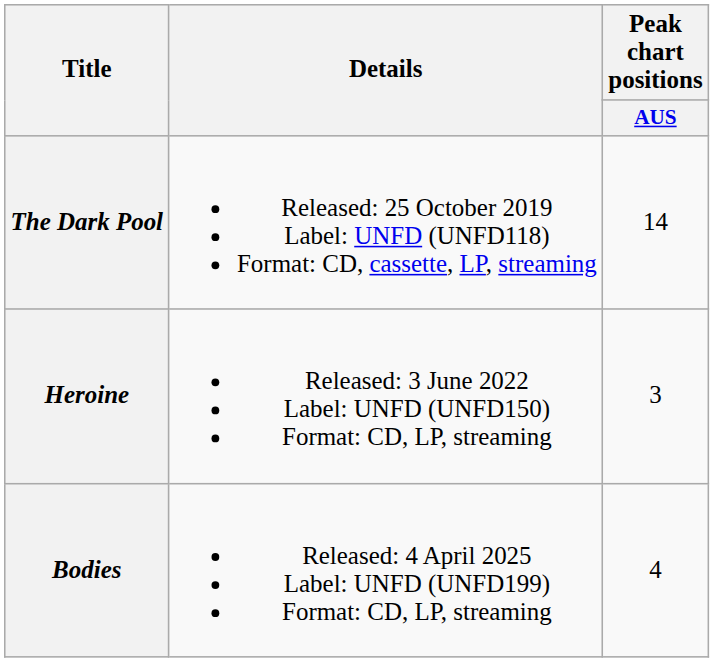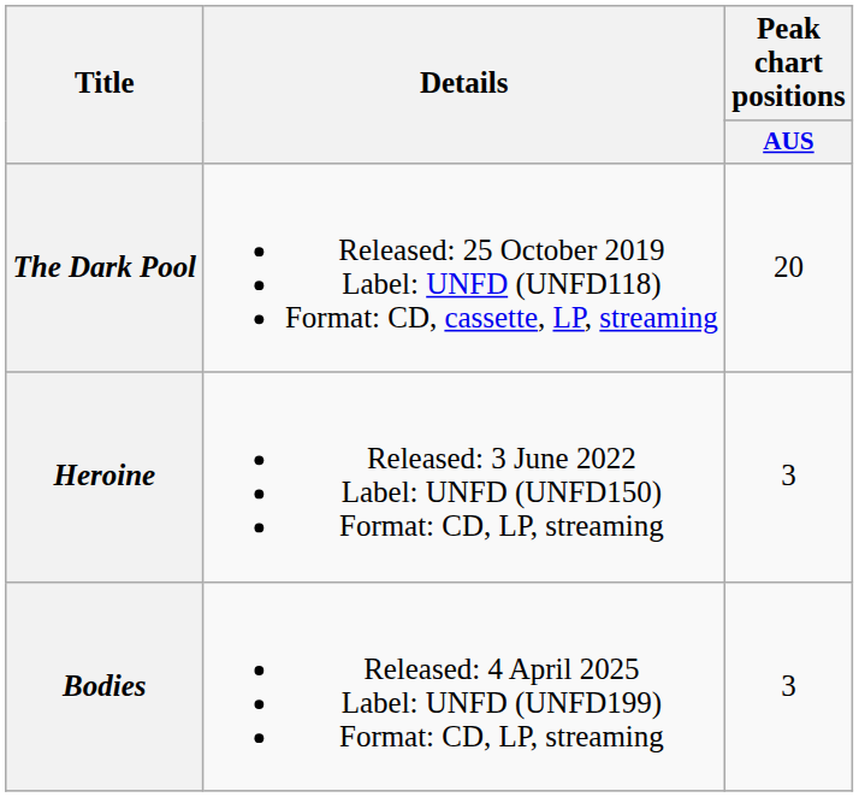The Dark Pool | Peak chart positions / AUS: 14 -> 20
Bodies | Peak chart positions / AUS: 4 -> 3
